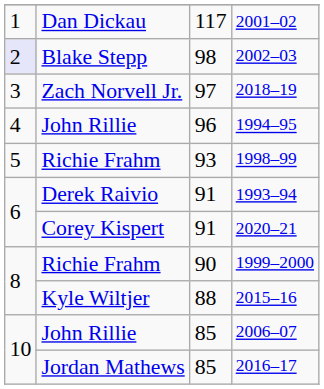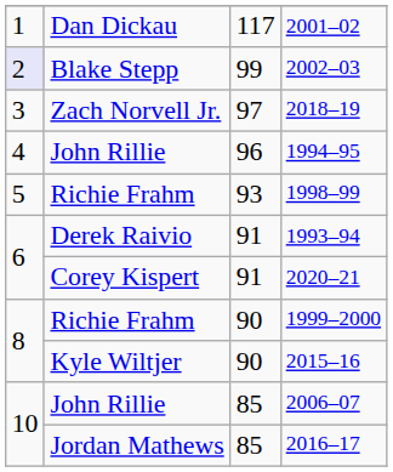2002–03 | column 3: 98 -> 99
2015–16 | column 3: 88 -> 90
